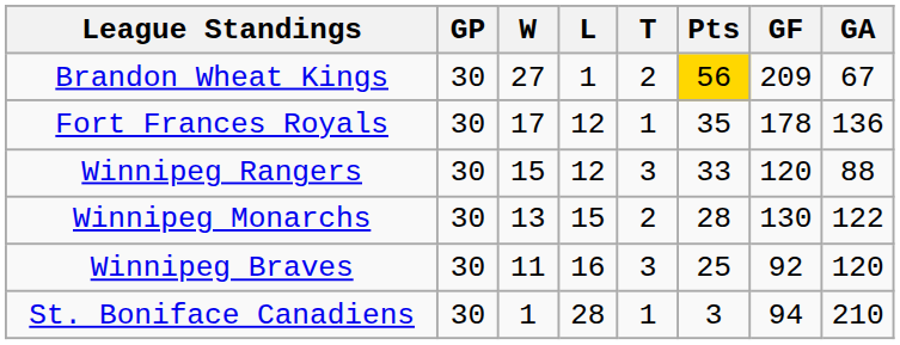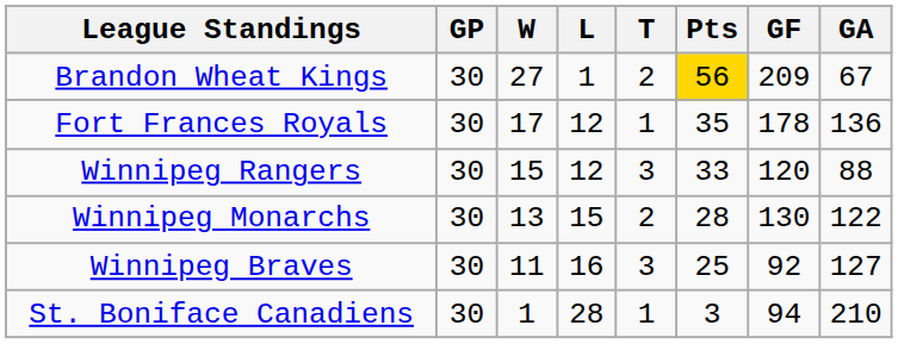Winnipeg Braves | GA: 120 -> 127
